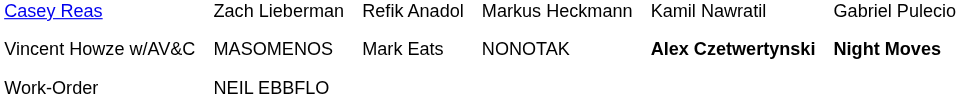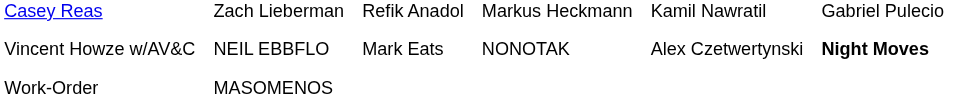Vincent Howze w/AV&C | column 2: MASOMENOS -> NEIL EBBFLO
Vincent Howze w/AV&C | column 5: bold -> normal
Work-Order | column 2: NEIL EBBFLO -> MASOMENOS
